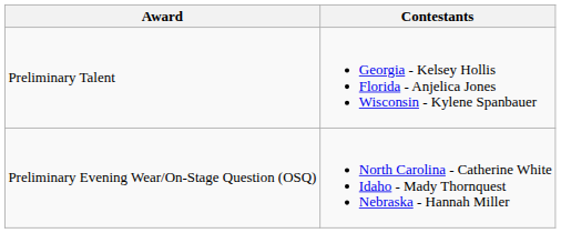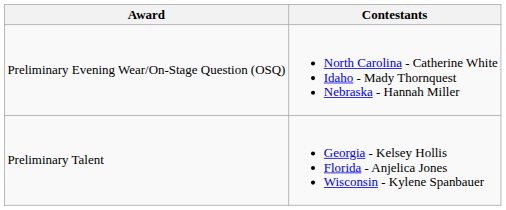rows swapped: Preliminary Evening Wear/On-Stage Question (OSQ) <-> Preliminary Talent
